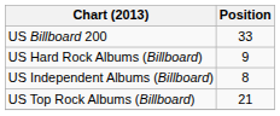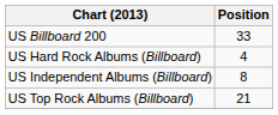US Hard Rock Albums (Billboard) | Position: 9 -> 4
